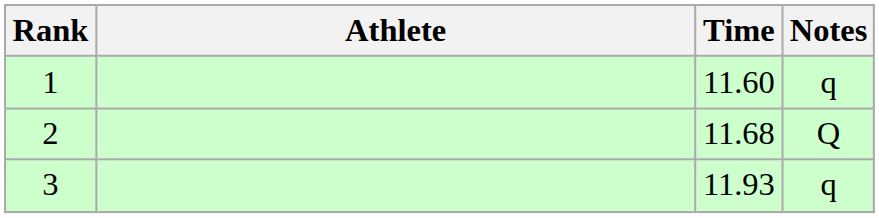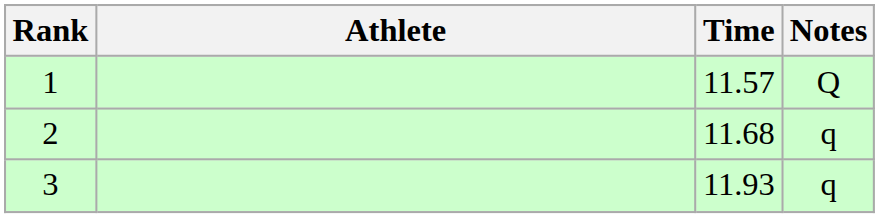1 | Time: 11.60 -> 11.57
1 | Notes: q -> Q
2 | Notes: Q -> q
